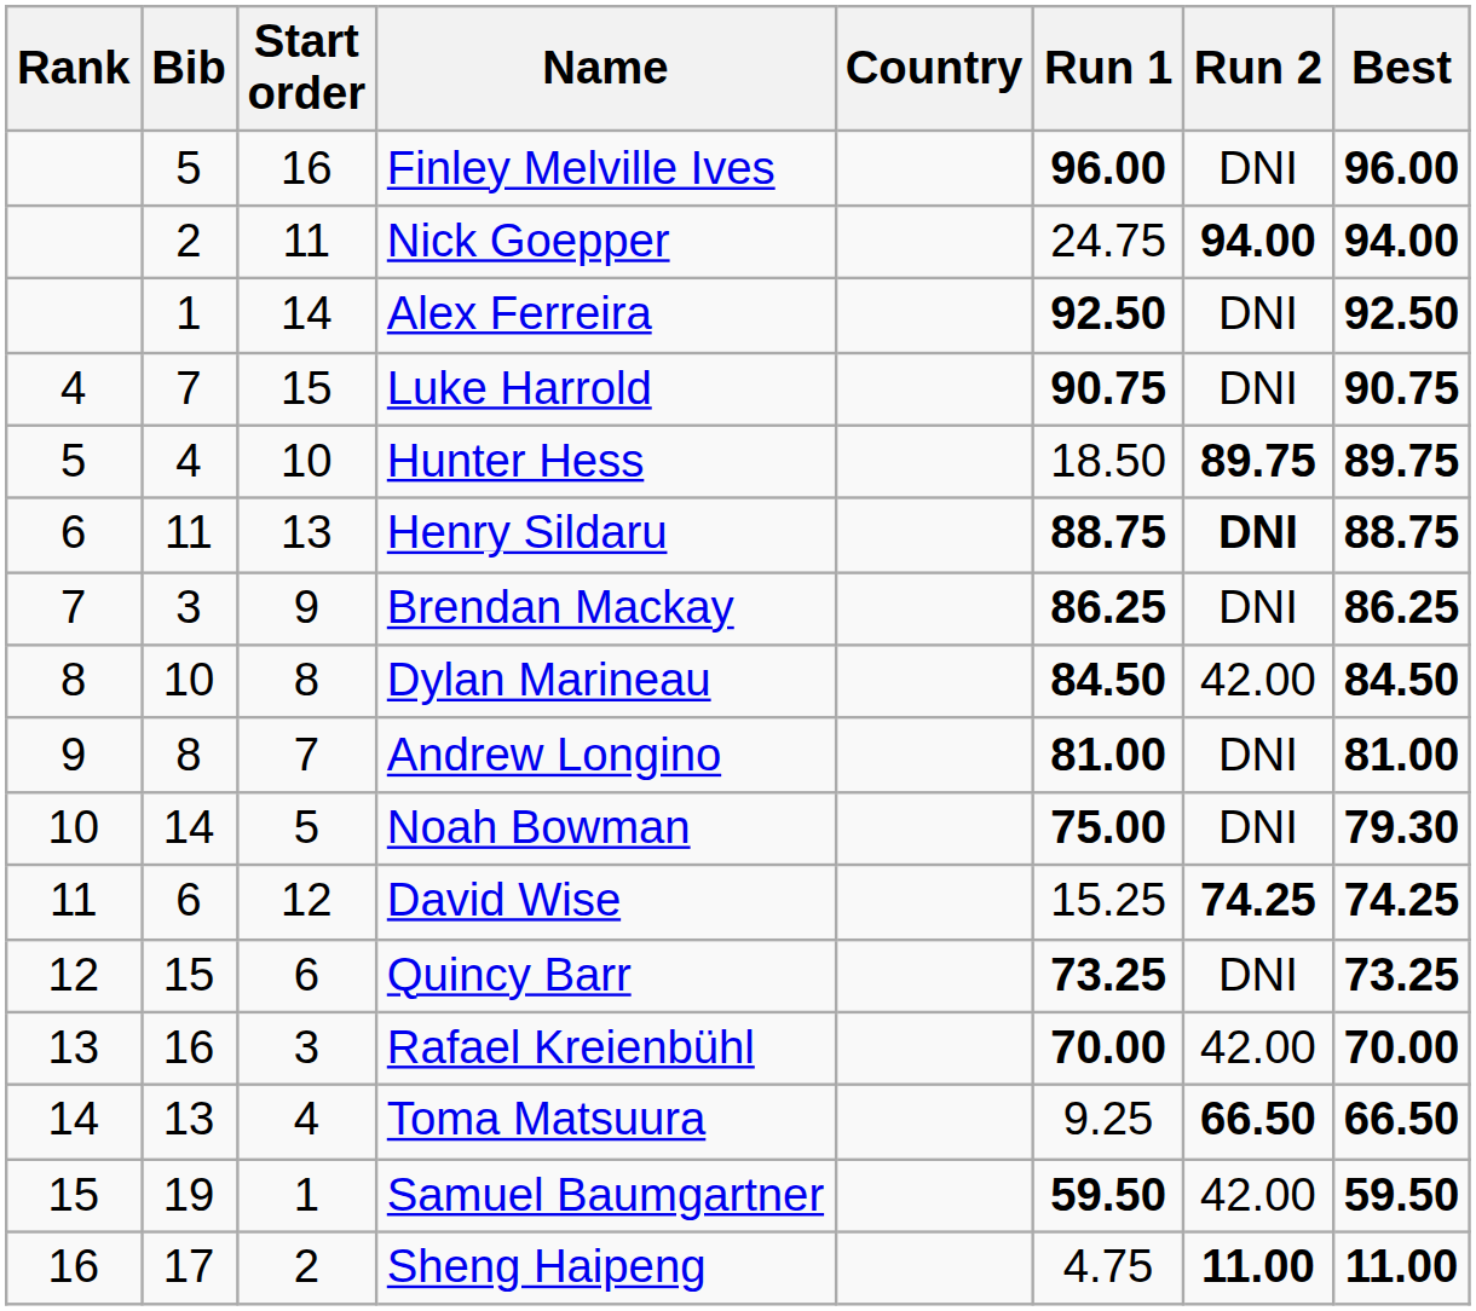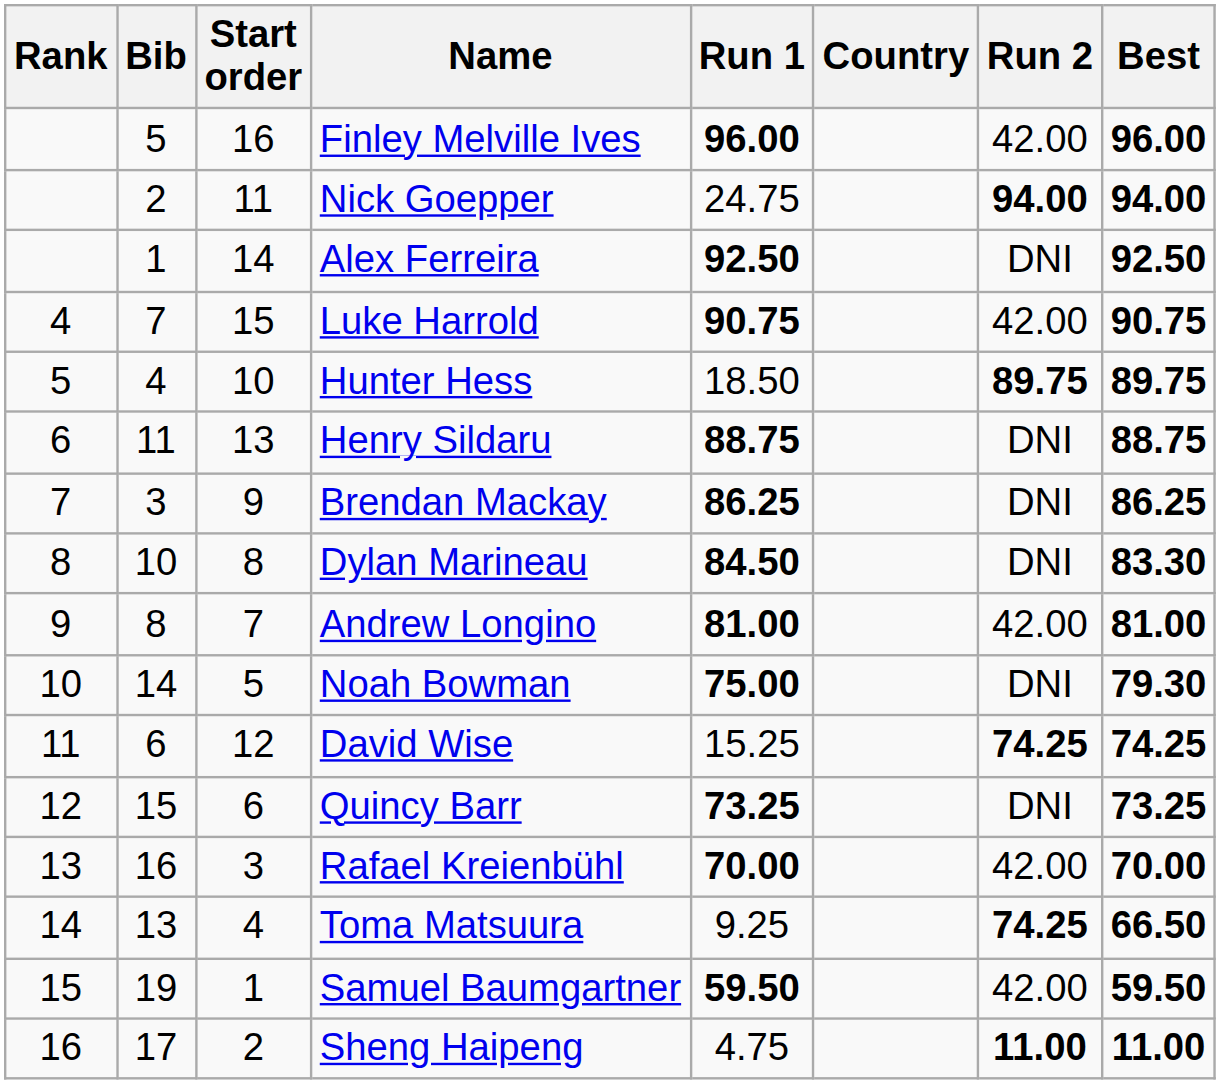columns swapped: Country <-> Run 1
Finley Melville Ives | Run 2: DNI -> 42.00
Luke Harrold | Run 2: DNI -> 42.00
Henry Sildaru | Run 2: bold -> normal
Dylan Marineau | Run 2: 42.00 -> DNI
Dylan Marineau | Best: 84.50 -> 83.30
Andrew Longino | Run 2: DNI -> 42.00
Toma Matsuura | Run 2: 66.50 -> 74.25
